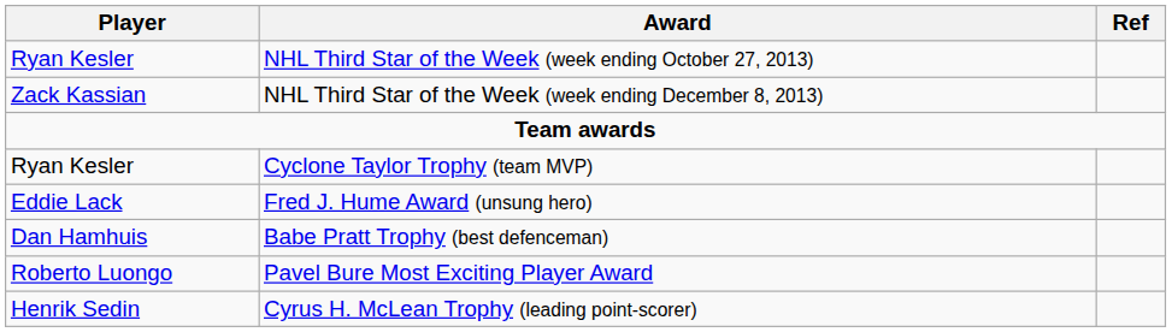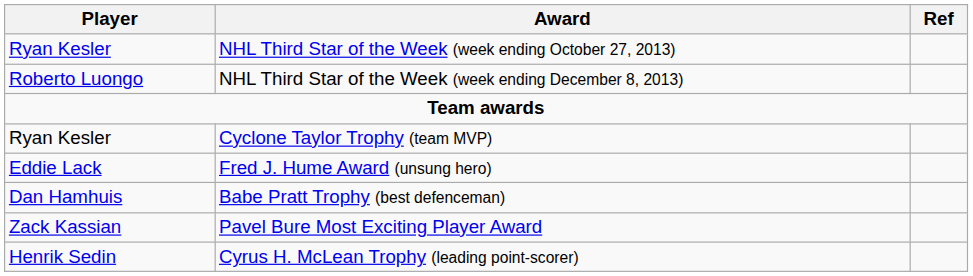NHL Third Star of the Week (week ending December 8, 2013) | Player: Zack Kassian -> Roberto Luongo
Pavel Bure Most Exciting Player Award | Player: Roberto Luongo -> Zack Kassian
